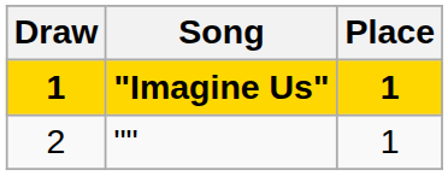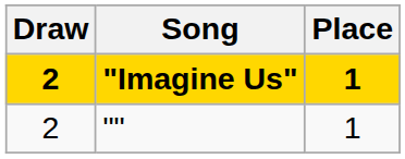"Imagine Us" | Draw: 1 -> 2
